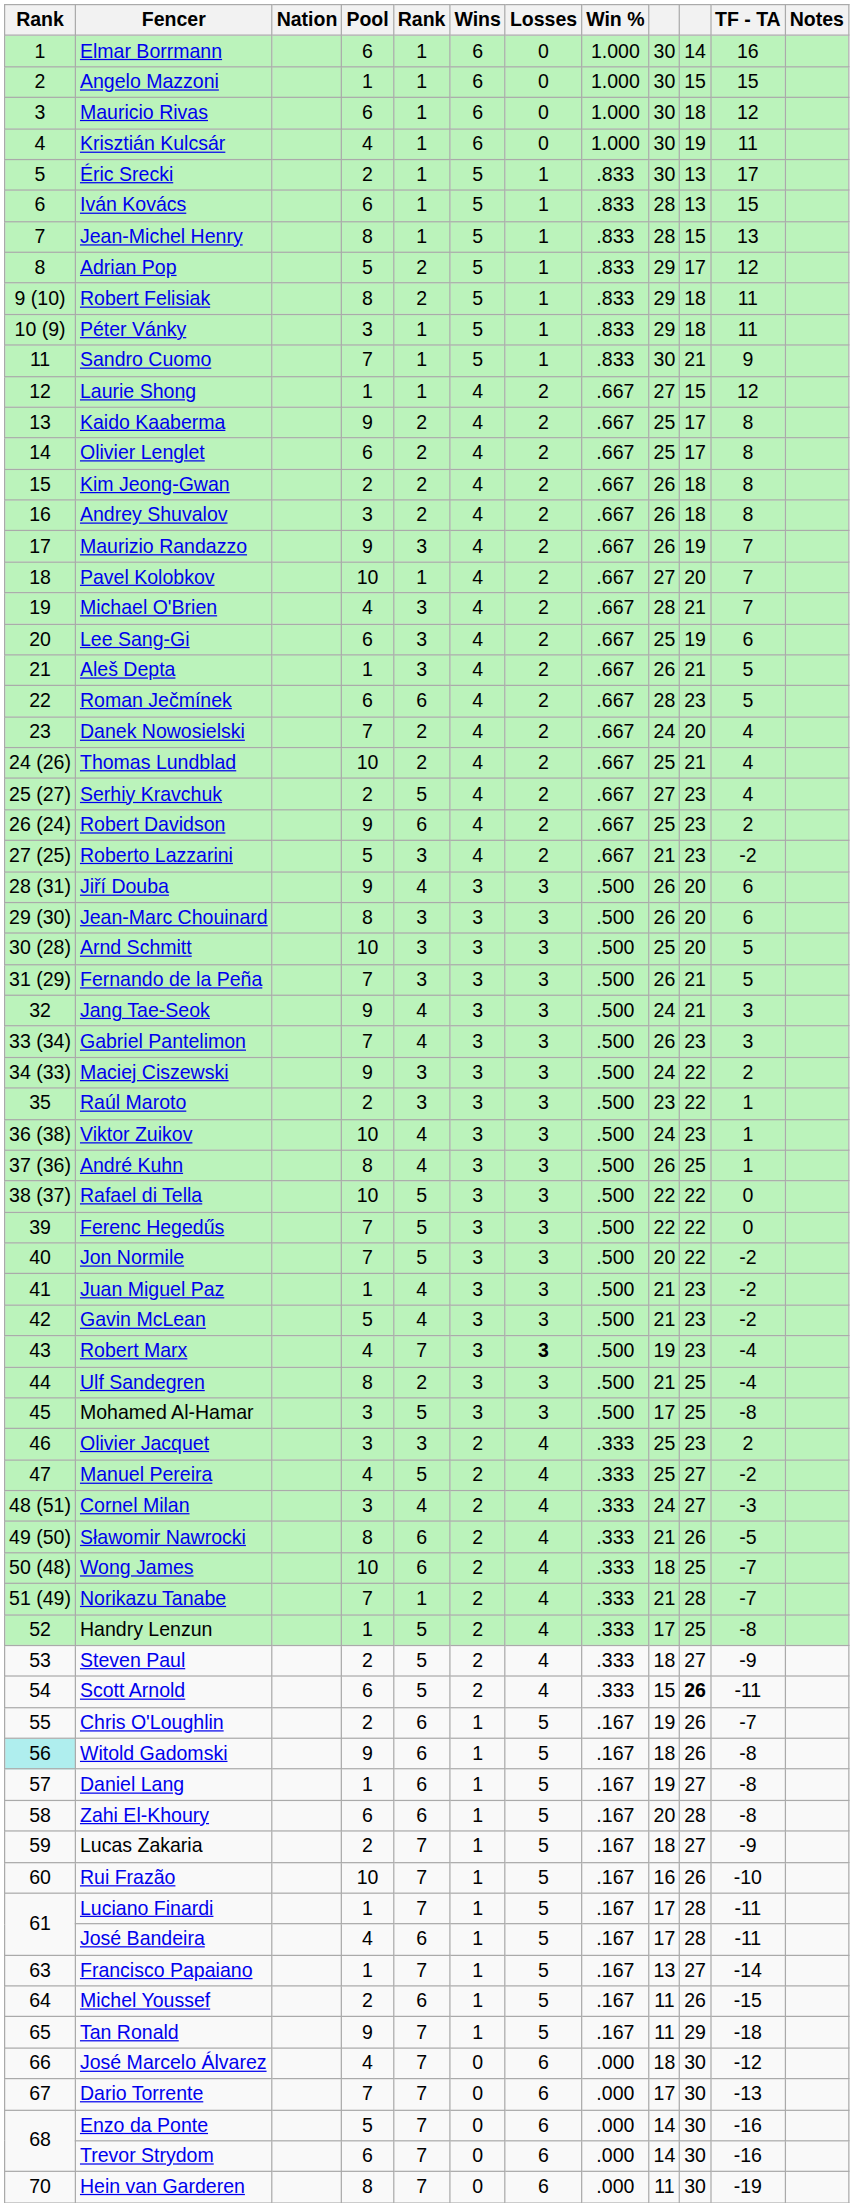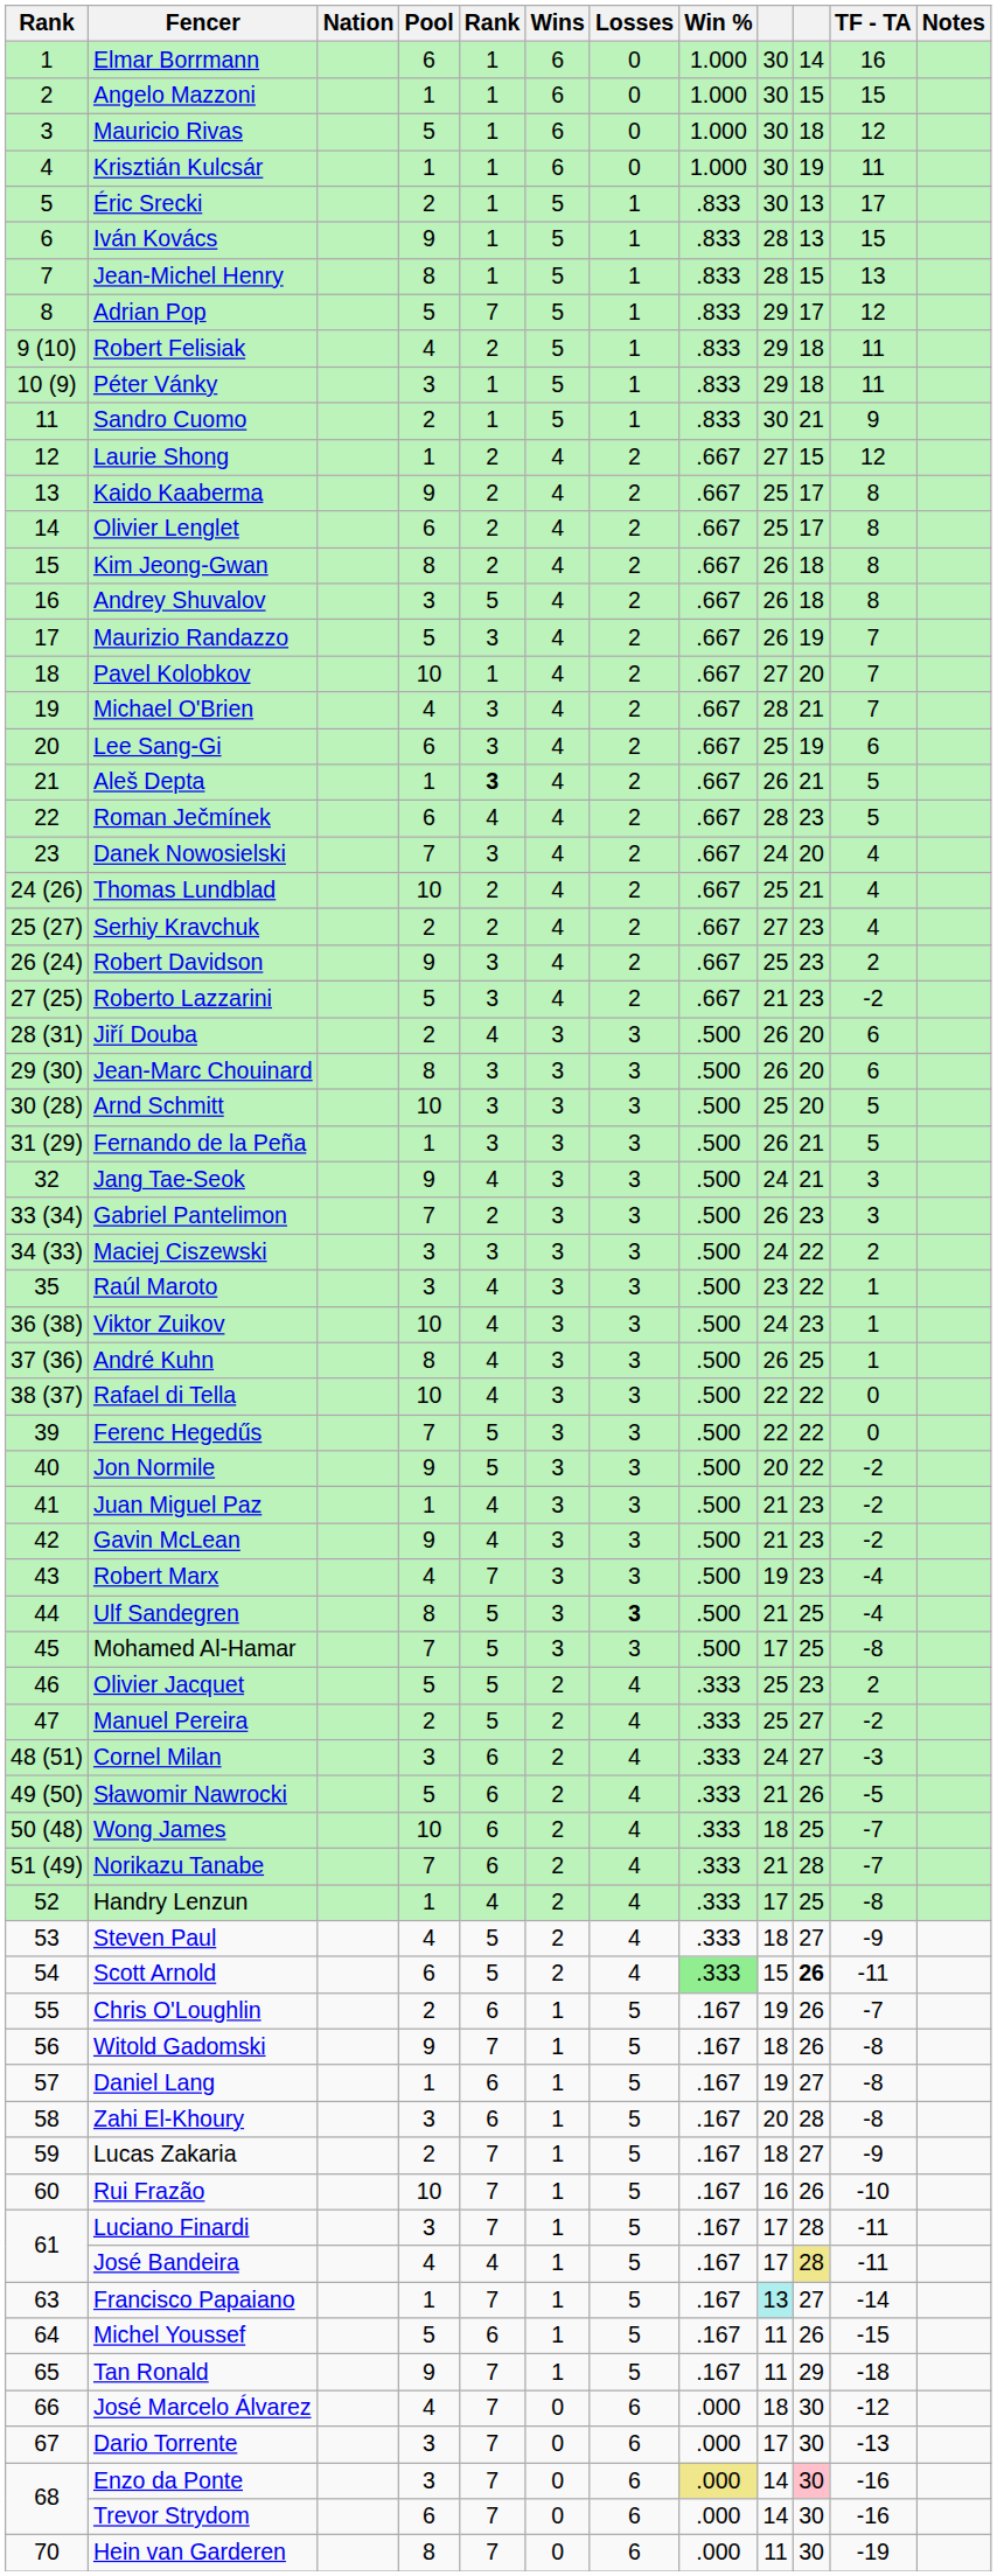Mauricio Rivas | Pool: 6 -> 5
Krisztián Kulcsár | Pool: 4 -> 1
Iván Kovács | Pool: 6 -> 9
Adrian Pop | column 5: 2 -> 7
Robert Felisiak | Pool: 8 -> 4
Sandro Cuomo | Pool: 7 -> 2
Laurie Shong | column 5: 1 -> 2
Kim Jeong-Gwan | Pool: 2 -> 8
Andrey Shuvalov | column 5: 2 -> 5
Maurizio Randazzo | Pool: 9 -> 5
Aleš Depta | column 5: normal -> bold
Roman Ječmínek | column 5: 6 -> 4
Danek Nowosielski | column 5: 2 -> 3
Serhiy Kravchuk | column 5: 5 -> 2
Robert Davidson | column 5: 6 -> 3
Jiří Douba | Pool: 9 -> 2
Fernando de la Peña | Pool: 7 -> 1
Gabriel Pantelimon | column 5: 4 -> 2
Maciej Ciszewski | Pool: 9 -> 3
Raúl Maroto | Pool: 2 -> 3
Raúl Maroto | column 5: 3 -> 4
Rafael di Tella | column 5: 5 -> 4
Jon Normile | Pool: 7 -> 9
Gavin McLean | Pool: 5 -> 9
Robert Marx | Losses: bold -> normal
Ulf Sandegren | column 5: 2 -> 5
Ulf Sandegren | Losses: normal -> bold
Mohamed Al-Hamar | Pool: 3 -> 7
Olivier Jacquet | Pool: 3 -> 5
Olivier Jacquet | column 5: 3 -> 5
Manuel Pereira | Pool: 4 -> 2
Cornel Milan | column 5: 4 -> 6
Sławomir Nawrocki | Pool: 8 -> 5
Norikazu Tanabe | column 5: 1 -> 6
Handry Lenzun | column 5: 5 -> 4
Steven Paul | Pool: 2 -> 4
Scott Arnold | Win %: no background -> lightgreen background
Witold Gadomski | column 1: paleturquoise background -> no background
Witold Gadomski | column 5: 6 -> 7
Zahi El-Khoury | Pool: 6 -> 3
Luciano Finardi | Pool: 1 -> 3
José Bandeira | column 5: 6 -> 4
José Bandeira | column 10: no background -> khaki background
Francisco Papaiano | column 9: no background -> paleturquoise background
Michel Youssef | Pool: 2 -> 5
Dario Torrente | Pool: 7 -> 3
Enzo da Ponte | Pool: 5 -> 3
Enzo da Ponte | Win %: no background -> khaki background
Enzo da Ponte | column 10: no background -> pink background
